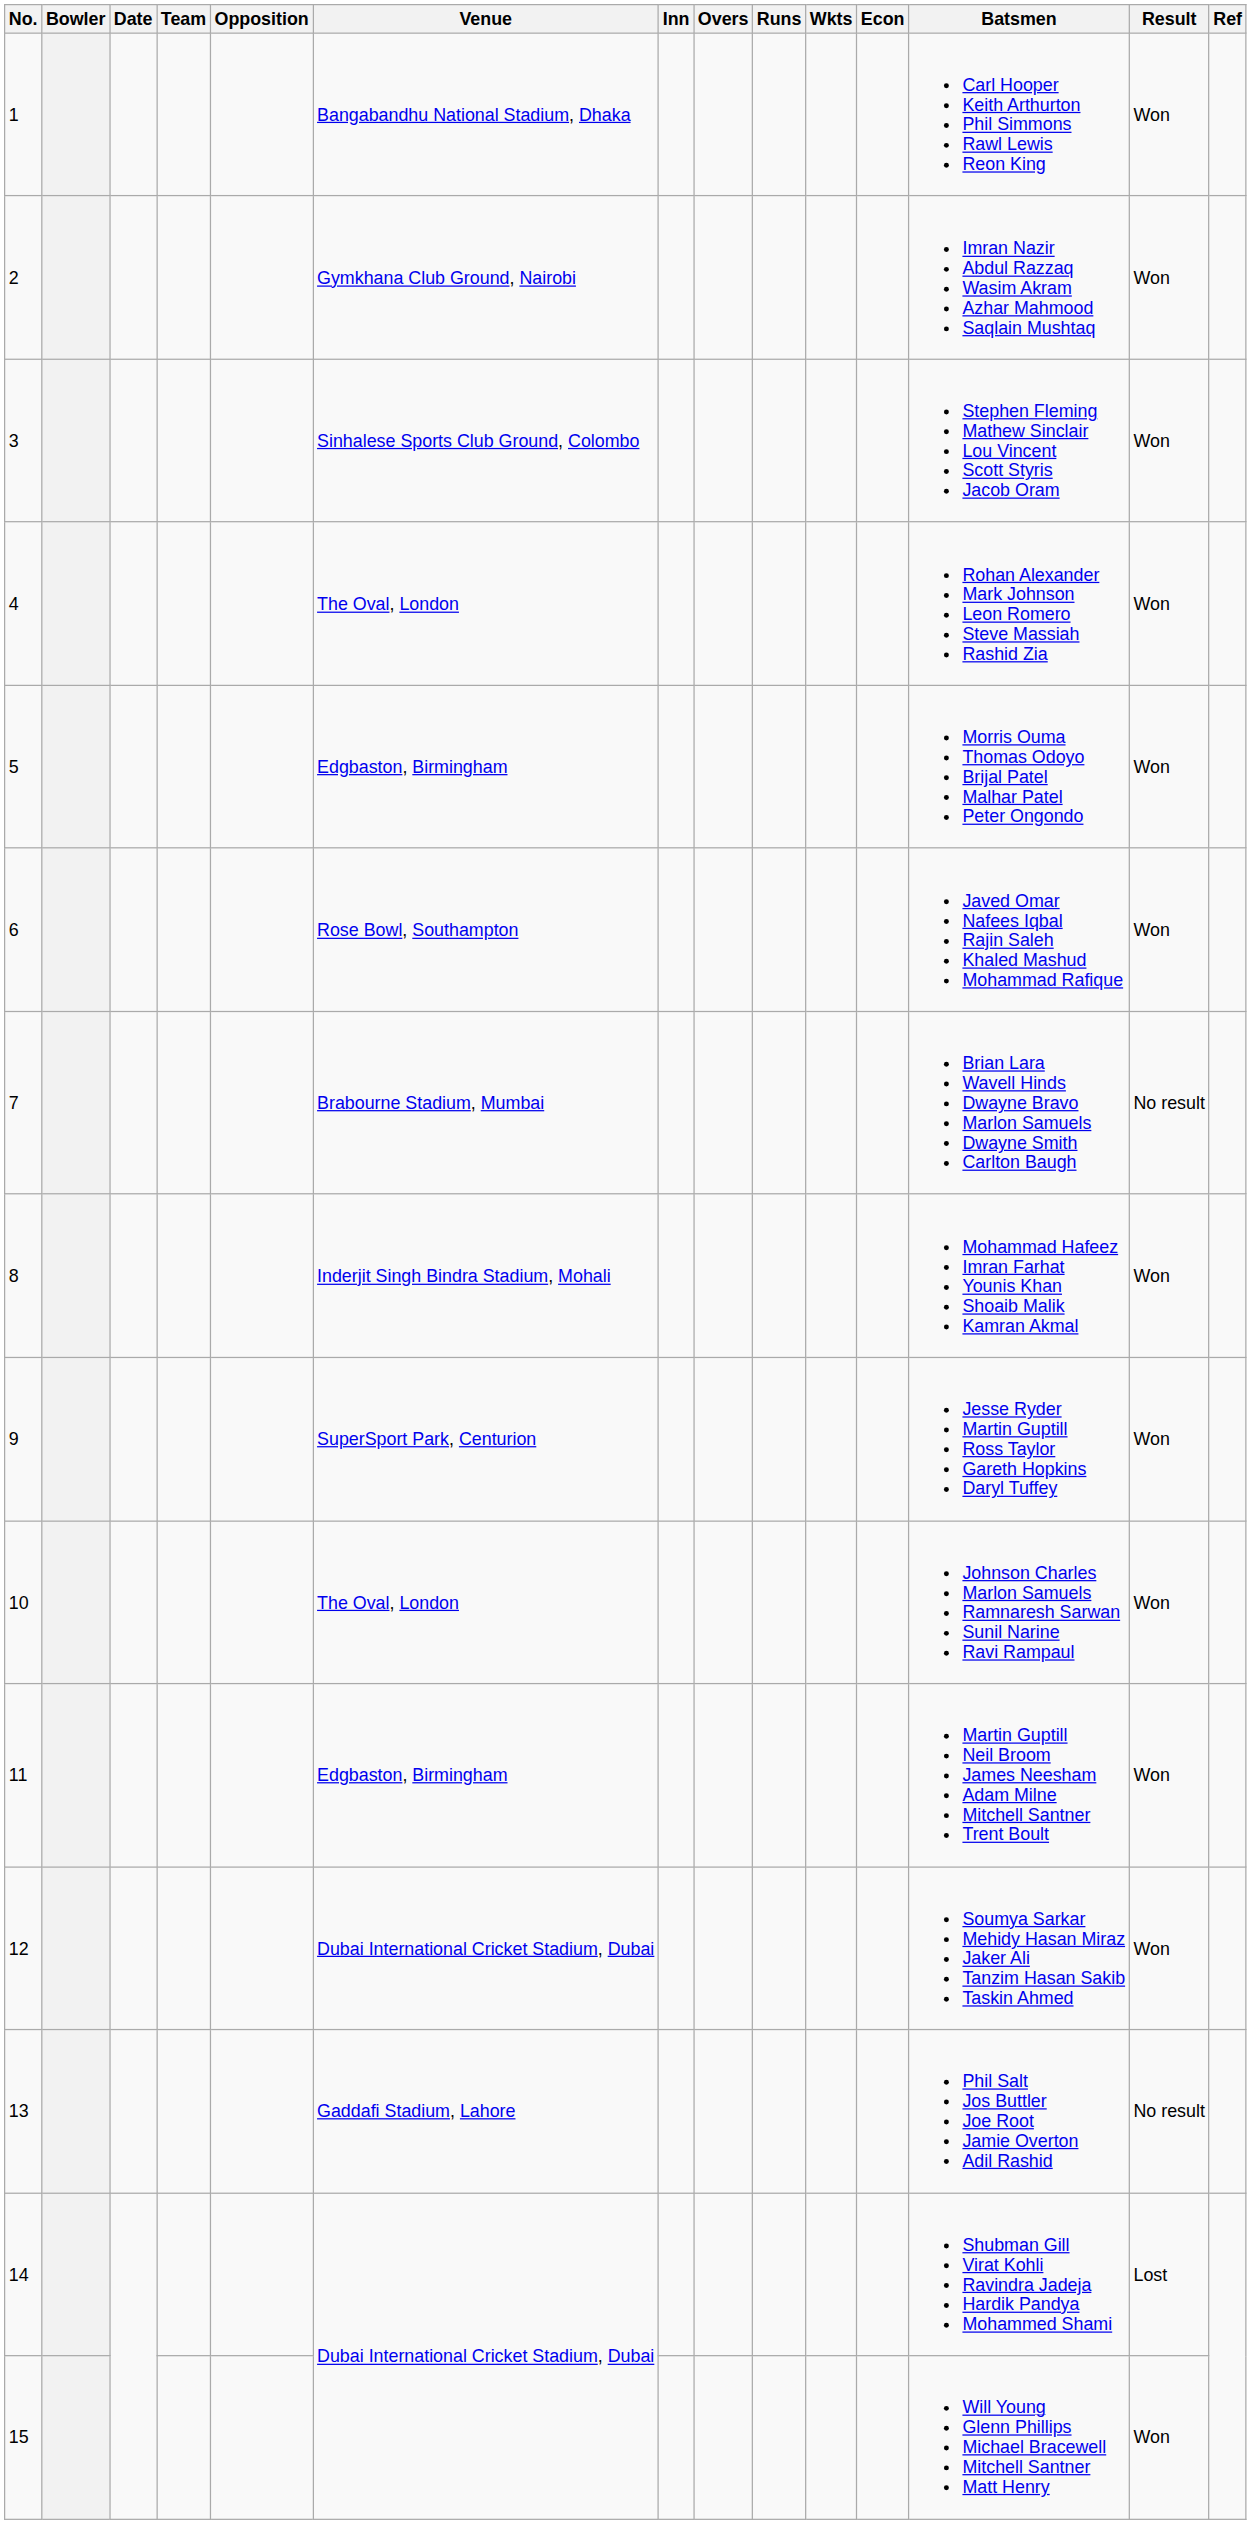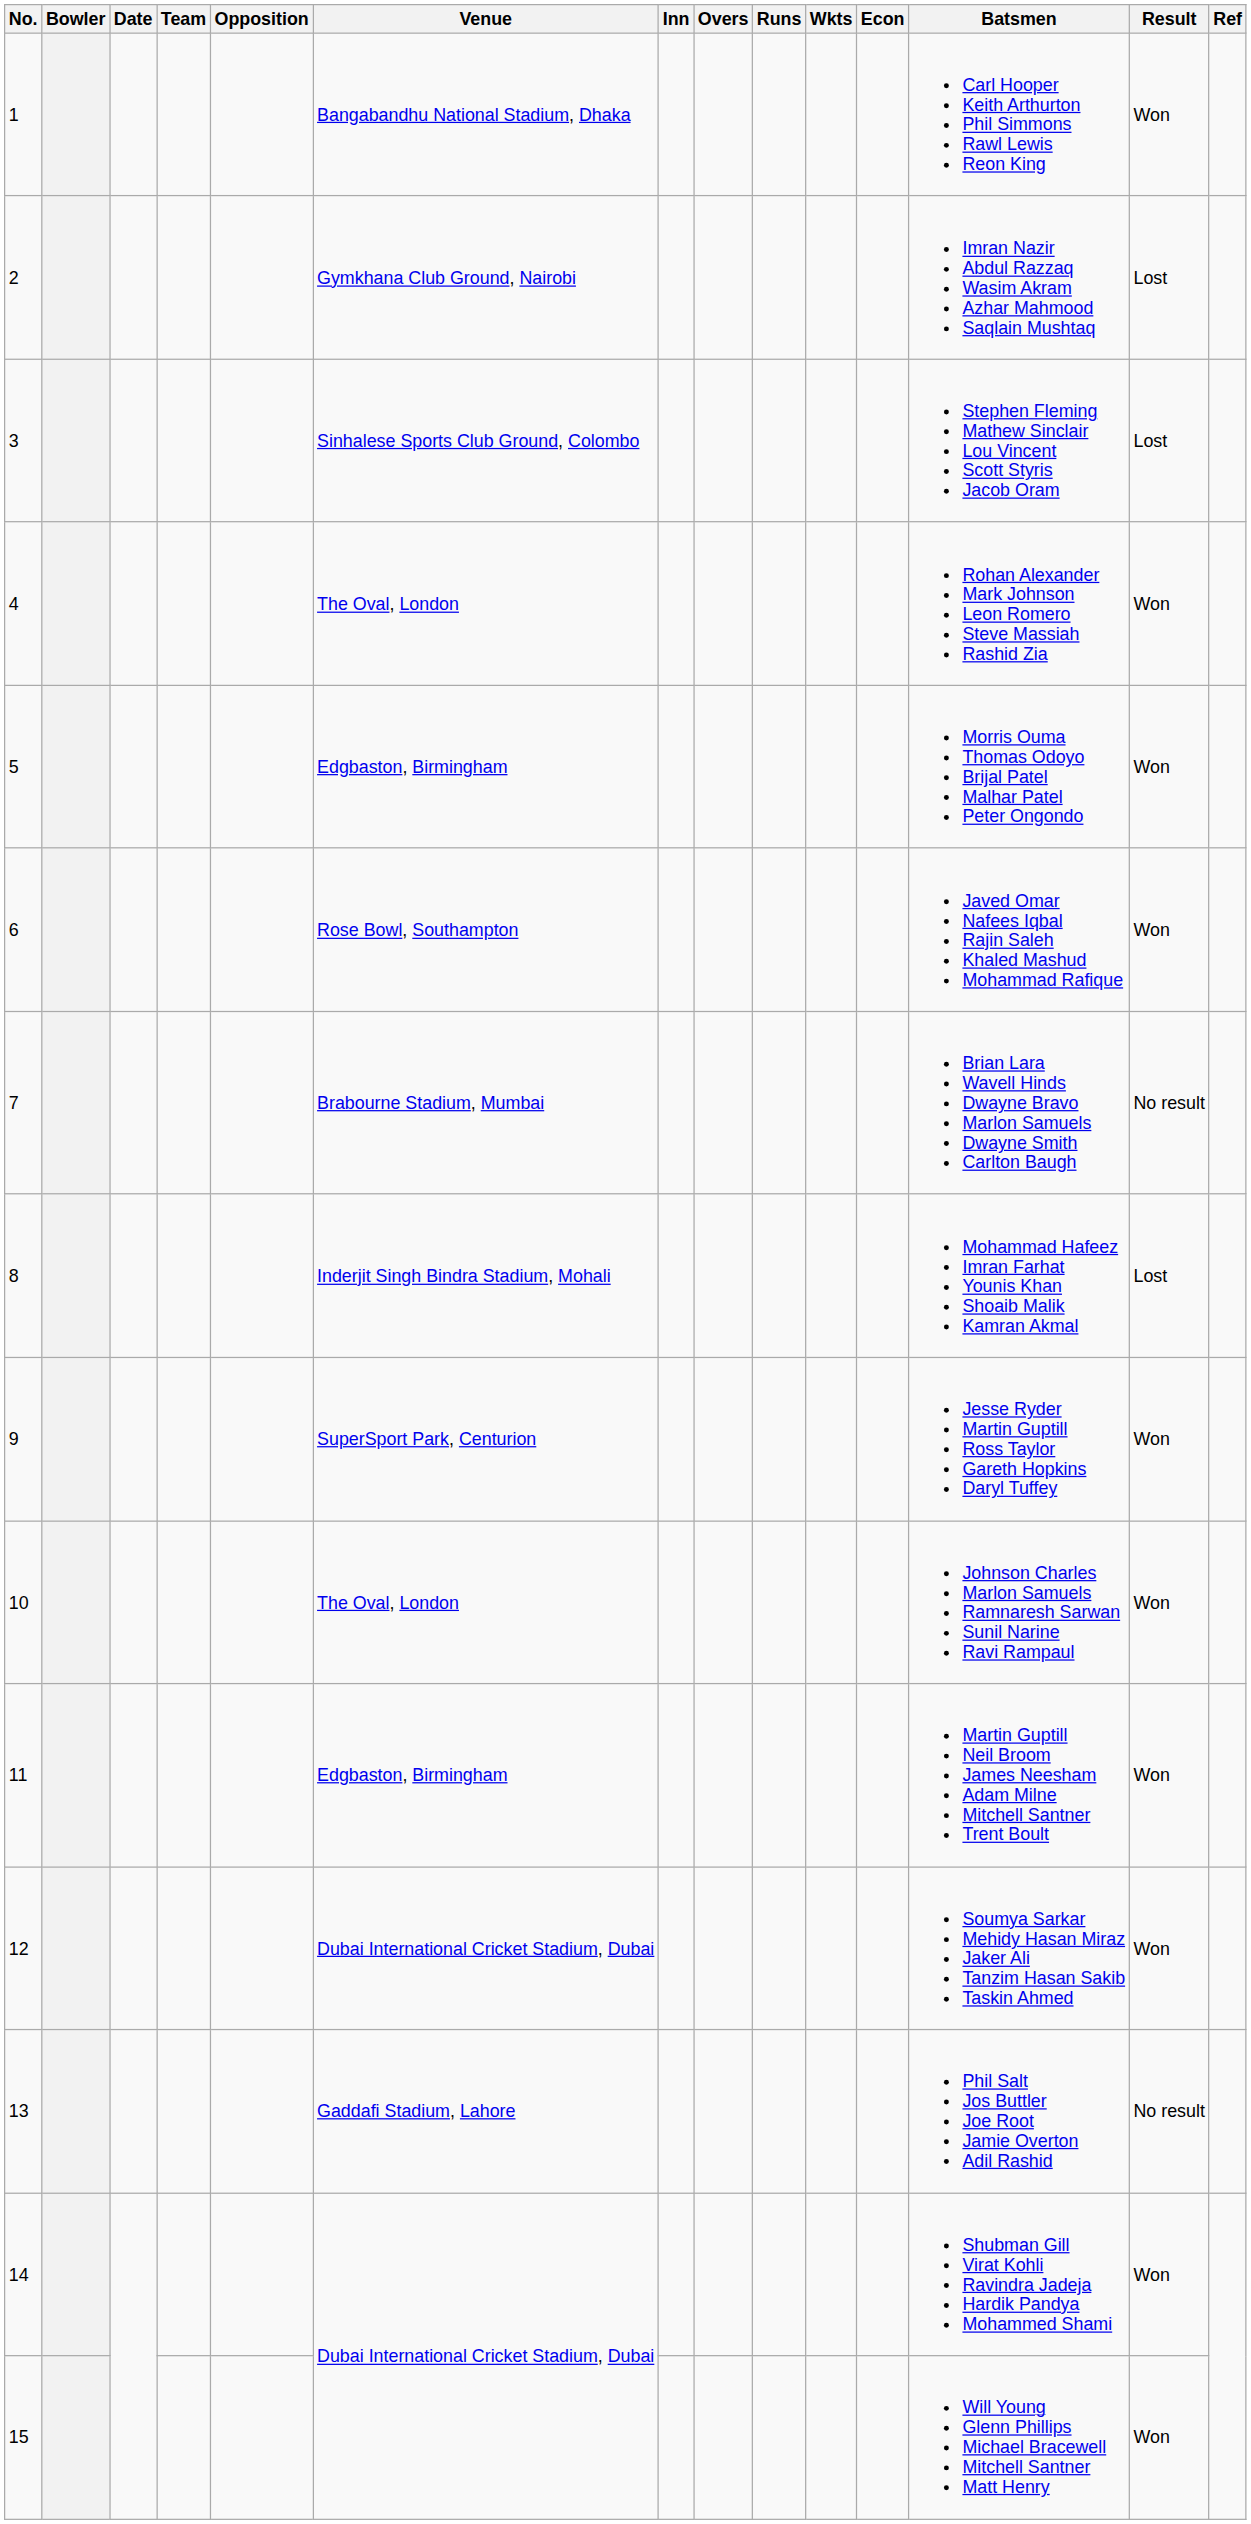2 | Result: Won -> Lost
3 | Result: Won -> Lost
8 | Result: Won -> Lost
14 | Result: Lost -> Won
